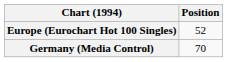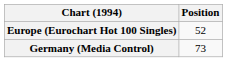Germany (Media Control) | Position: 70 -> 73
